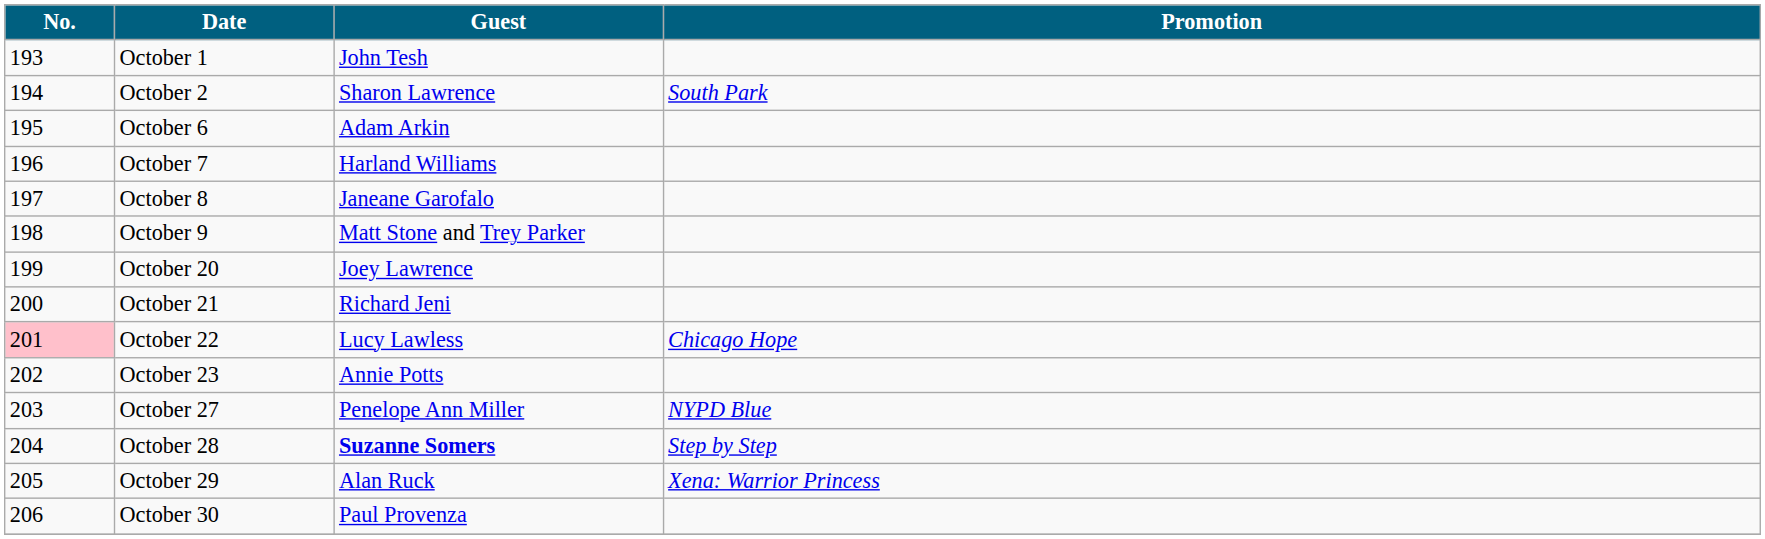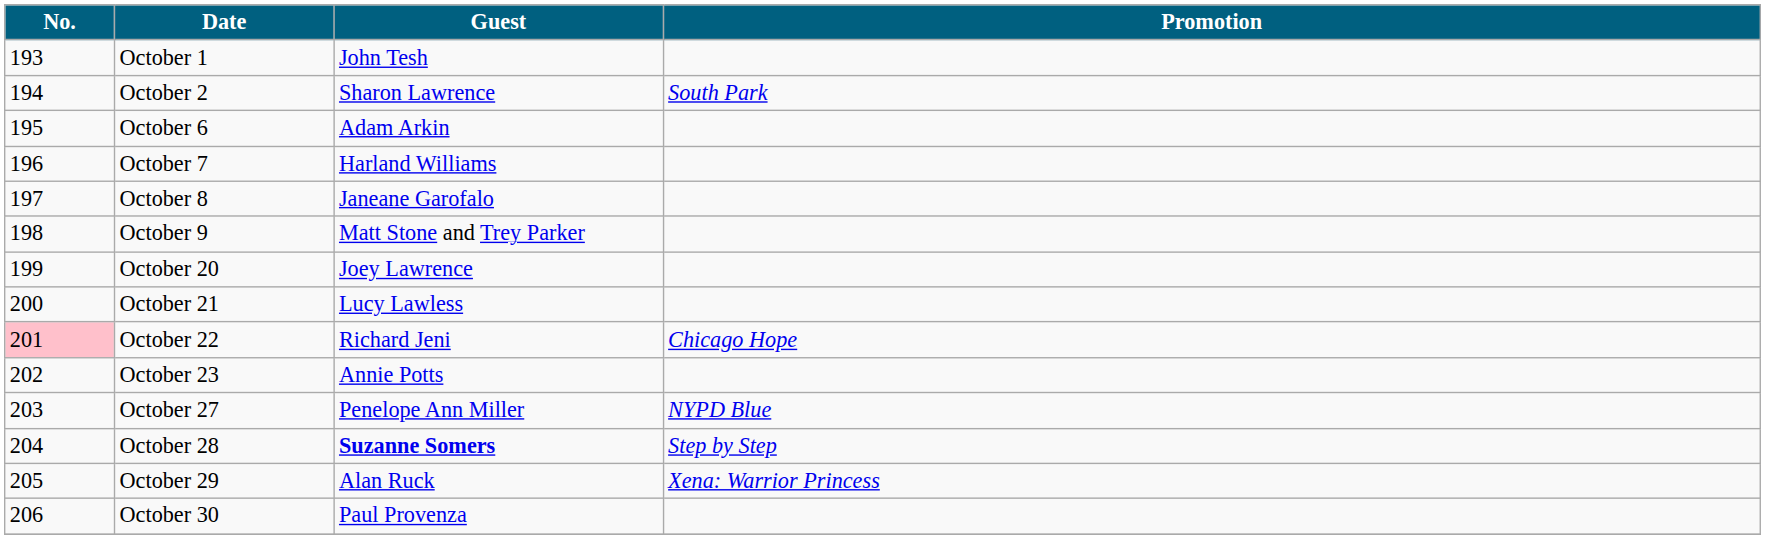October 21 | Guest: Richard Jeni -> Lucy Lawless
October 22 | Guest: Lucy Lawless -> Richard Jeni
